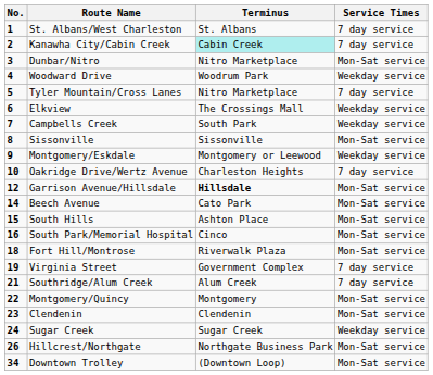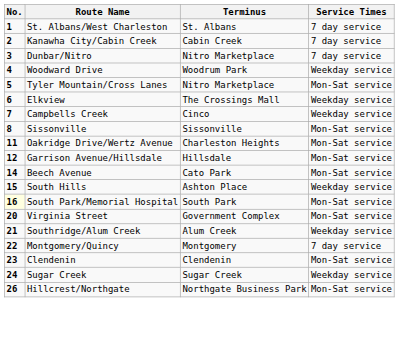Kanawha City/Cabin Creek | Terminus: paleturquoise background -> no background
Dunbar/Nitro | Service Times: Mon-Sat service -> 7 day service
Tyler Mountain/Cross Lanes | Service Times: 7 day service -> Mon-Sat service
Campbells Creek | Terminus: South Park -> Cinco
- row: 9 | Montgomery/Eskdale | Montgomery or Leewood | Weekday service
Oakridge Drive/Wertz Avenue | No.: 10 -> 11
Oakridge Drive/Wertz Avenue | Service Times: 7 day service -> Mon-Sat service
Garrison Avenue/Hillsdale | Terminus: bold -> normal
South Hills | Service Times: Mon-Sat service -> Weekday service
South Park/Memorial Hospital | No.: no background -> lightyellow background
South Park/Memorial Hospital | Terminus: Cinco -> South Park
- row: 18 | Fort Hill/Montrose | Riverwalk Plaza | Mon-Sat service
Virginia Street | No.: 19 -> 20
Virginia Street | Service Times: 7 day service -> Mon-Sat service
Southridge/Alum Creek | Service Times: 7 day service -> Weekday service
Montgomery/Quincy | Service Times: Mon-Sat service -> 7 day service
- row: 34 | Downtown Trolley | (Downtown Loop) | Mon-Sat service
